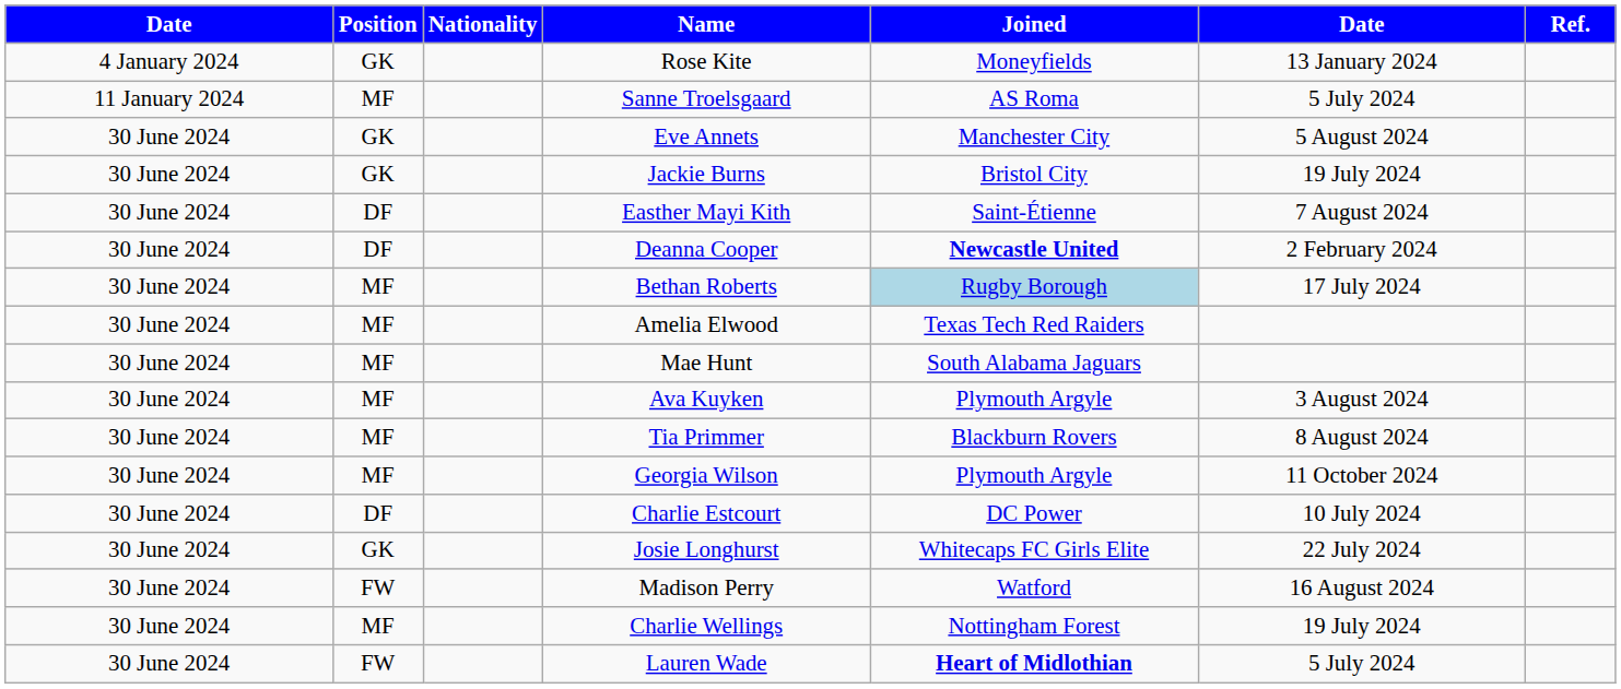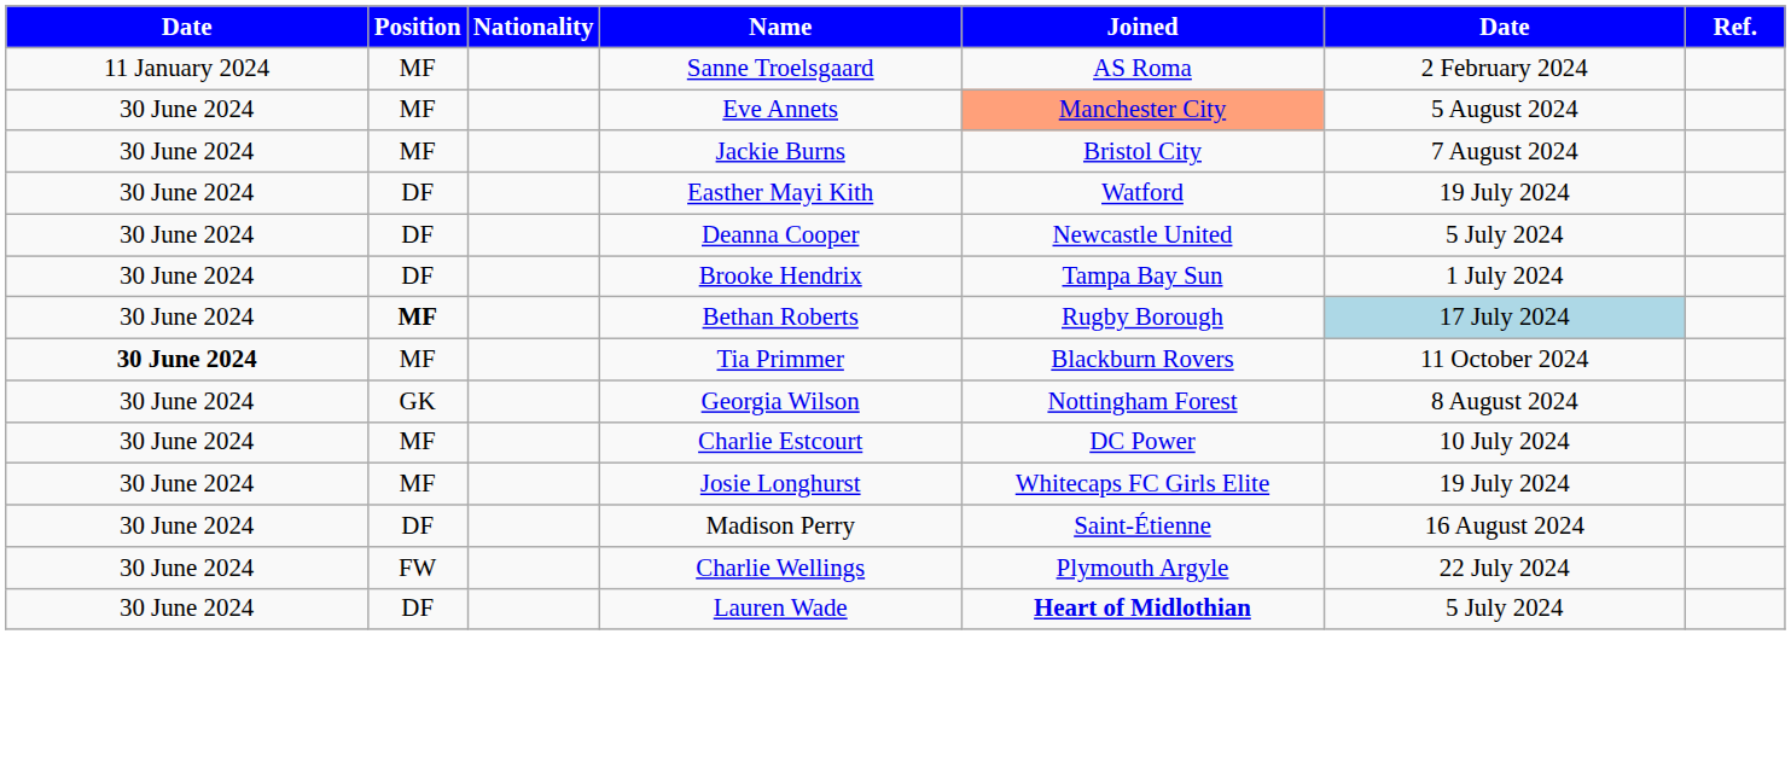- row: 4 January 2024 | GK | Rose Kite | Moneyfields | 13 January 2024
Sanne Troelsgaard | column 6: 5 July 2024 -> 2 February 2024
Eve Annets | Position: GK -> MF
Eve Annets | Joined: no background -> lightsalmon background
Jackie Burns | Position: GK -> MF
Jackie Burns | column 6: 19 July 2024 -> 7 August 2024
Easther Mayi Kith | Joined: Saint-Étienne -> Watford
Easther Mayi Kith | column 6: 7 August 2024 -> 19 July 2024
Deanna Cooper | Joined: bold -> normal
Deanna Cooper | column 6: 2 February 2024 -> 5 July 2024
+ row: 30 June 2024 | DF | Brooke Hendrix | Tampa Bay Sun | 1 July 2024
Bethan Roberts | Position: normal -> bold
Bethan Roberts | Joined: lightblue background -> no background
Bethan Roberts | column 6: no background -> lightblue background
- row: 30 June 2024 | MF | Amelia Elwood | Texas Tech Red Raiders
- row: 30 June 2024 | MF | Mae Hunt | South Alabama Jaguars
- row: 30 June 2024 | MF | Ava Kuyken | Plymouth Argyle | 3 August 2024
Tia Primmer | column 1: normal -> bold
Tia Primmer | column 6: 8 August 2024 -> 11 October 2024
Georgia Wilson | Position: MF -> GK
Georgia Wilson | Joined: Plymouth Argyle -> Nottingham Forest
Georgia Wilson | column 6: 11 October 2024 -> 8 August 2024
Charlie Estcourt | Position: DF -> MF
Josie Longhurst | Position: GK -> MF
Josie Longhurst | column 6: 22 July 2024 -> 19 July 2024
Madison Perry | Position: FW -> DF
Madison Perry | Joined: Watford -> Saint-Étienne
Charlie Wellings | Position: MF -> FW
Charlie Wellings | Joined: Nottingham Forest -> Plymouth Argyle
Charlie Wellings | column 6: 19 July 2024 -> 22 July 2024
Lauren Wade | Position: FW -> DF
